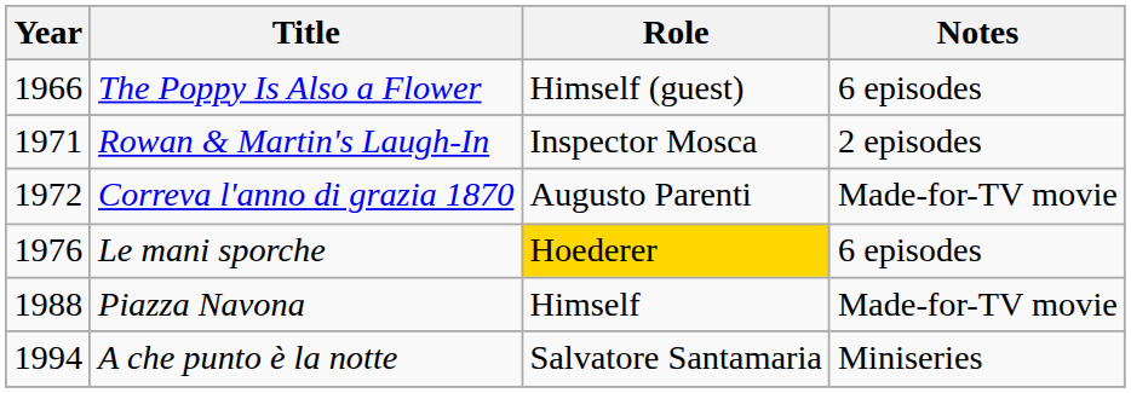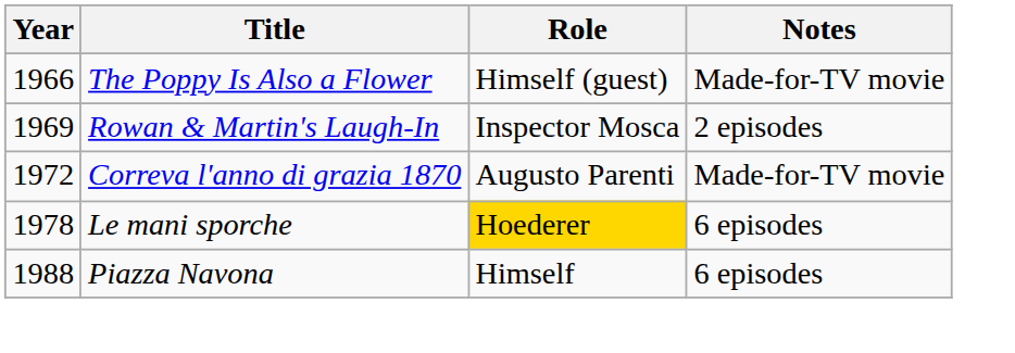The Poppy Is Also a Flower | Notes: 6 episodes -> Made-for-TV movie
Rowan & Martin's Laugh-In | Year: 1971 -> 1969
Le mani sporche | Year: 1976 -> 1978
Piazza Navona | Notes: Made-for-TV movie -> 6 episodes
- row: 1994 | A che punto è la notte | Salvatore Santamaria | Miniseries
